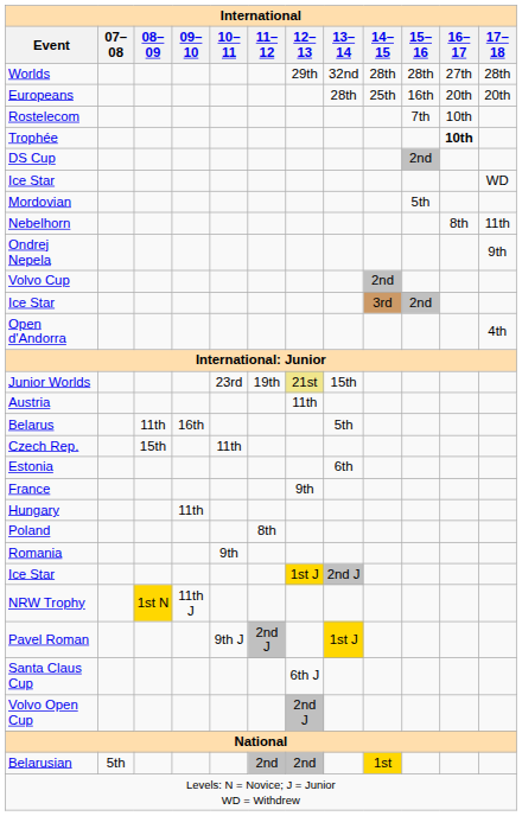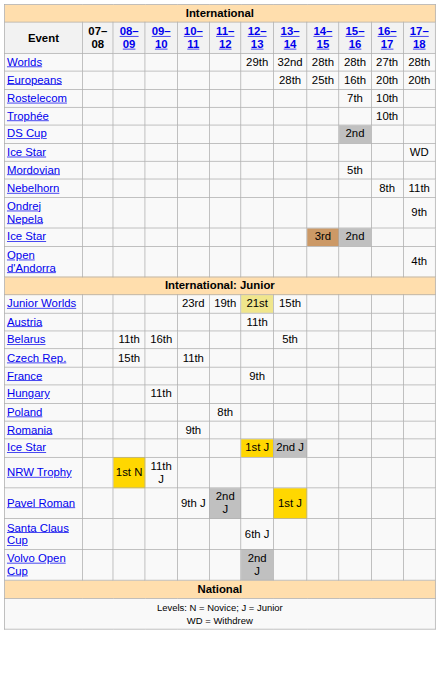Trophée | 16–17: bold -> normal
- row: Volvo Cup | 2nd
- row: Estonia | 6th
- row: Belarusian | 5th | 2nd | 2nd | 1st
